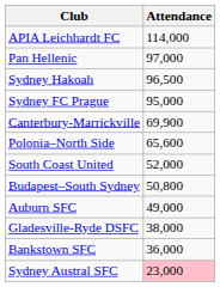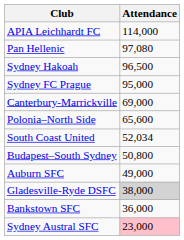Pan Hellenic | Attendance: 97,000 -> 97,080
Canterbury-Marrickville | Attendance: 69,900 -> 69,000
South Coast United | Attendance: 52,000 -> 52,034
Gladesville-Ryde DSFC | Attendance: no background -> lightgrey background
